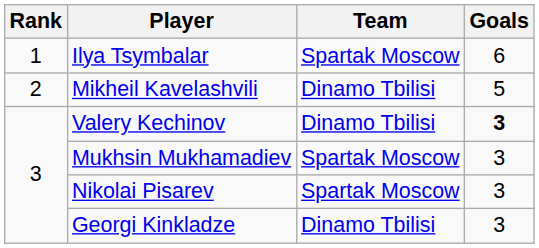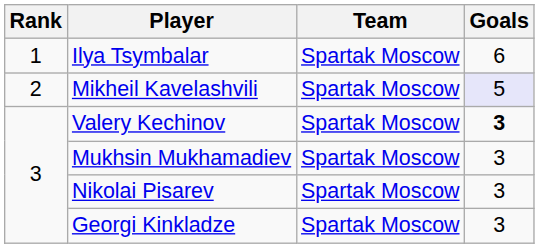Mikheil Kavelashvili | Team: Dinamo Tbilisi -> Spartak Moscow
Mikheil Kavelashvili | Goals: no background -> lavender background
Valery Kechinov | Team: Dinamo Tbilisi -> Spartak Moscow
Georgi Kinkladze | Team: Dinamo Tbilisi -> Spartak Moscow
